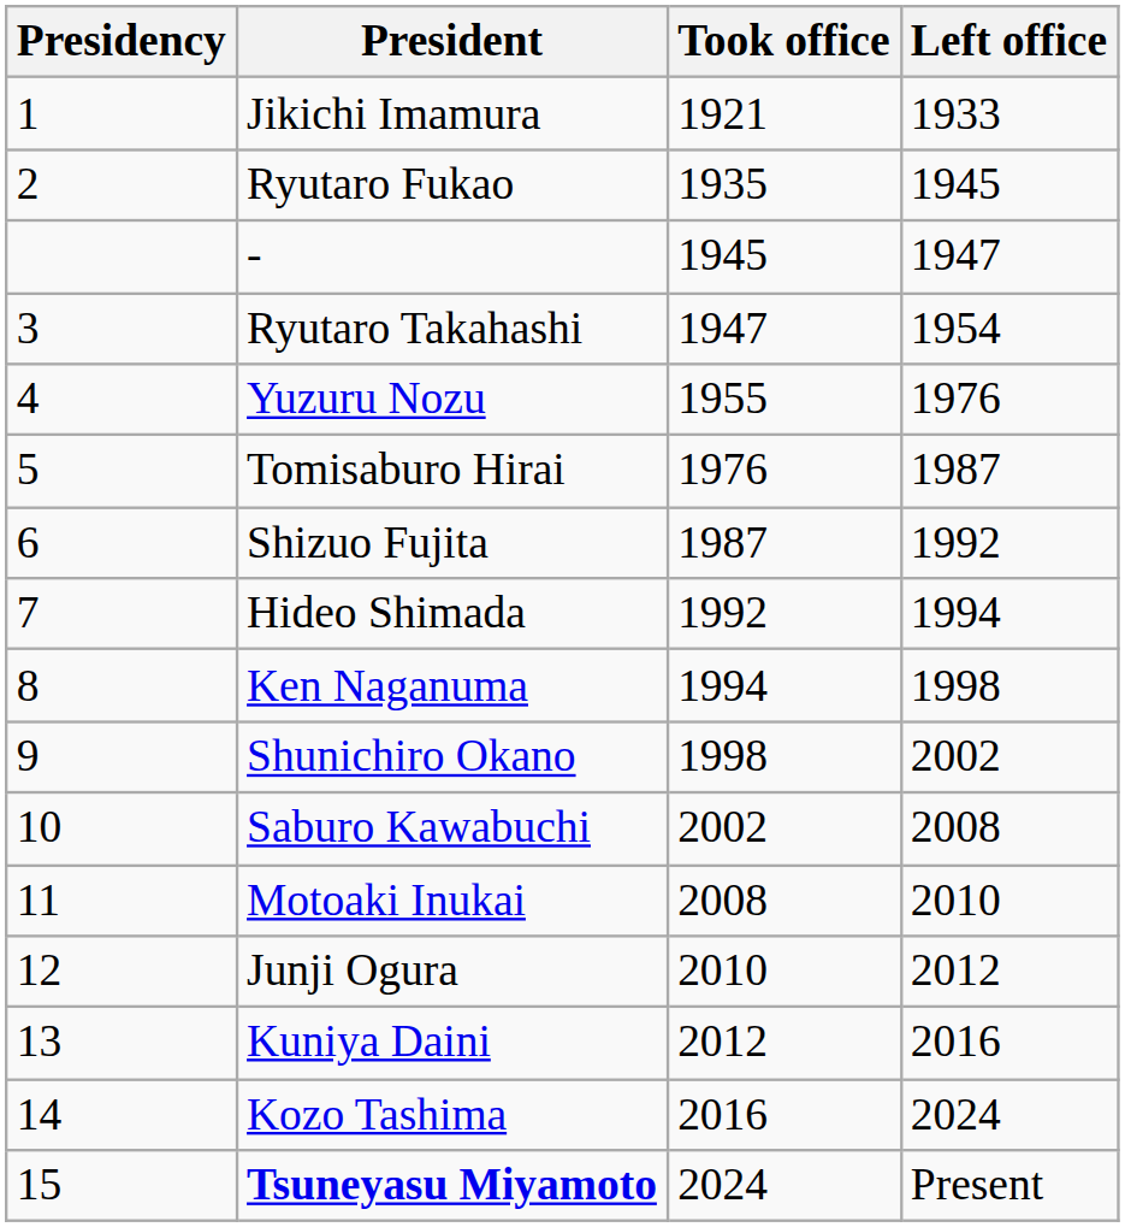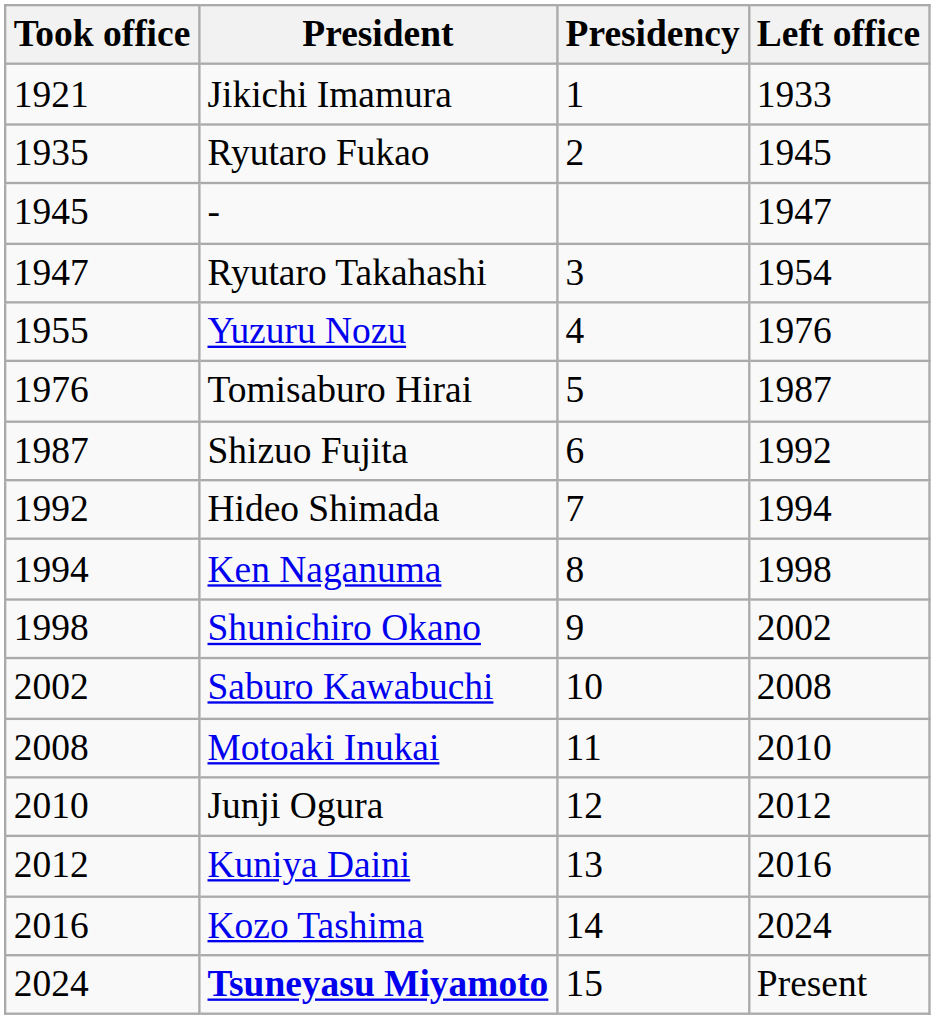columns swapped: Presidency <-> Took office
